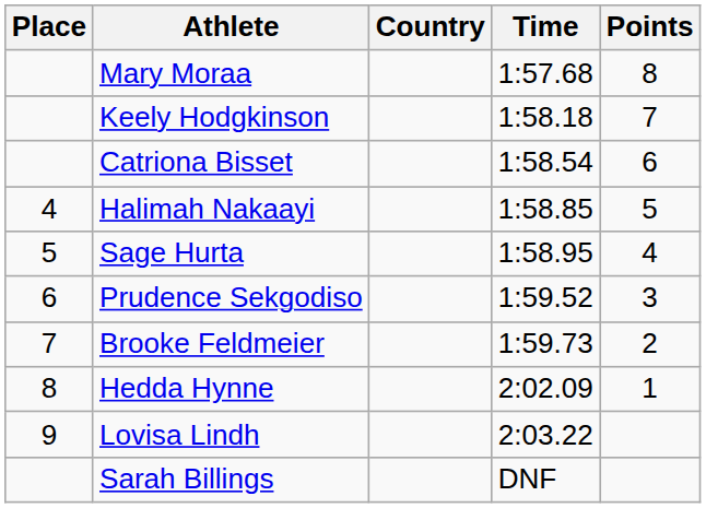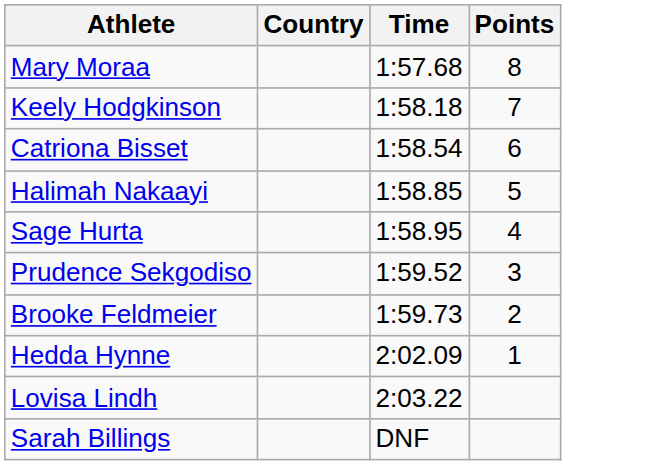- column: Place | 4 | 5 | 6 | 7 | 8 | 9
